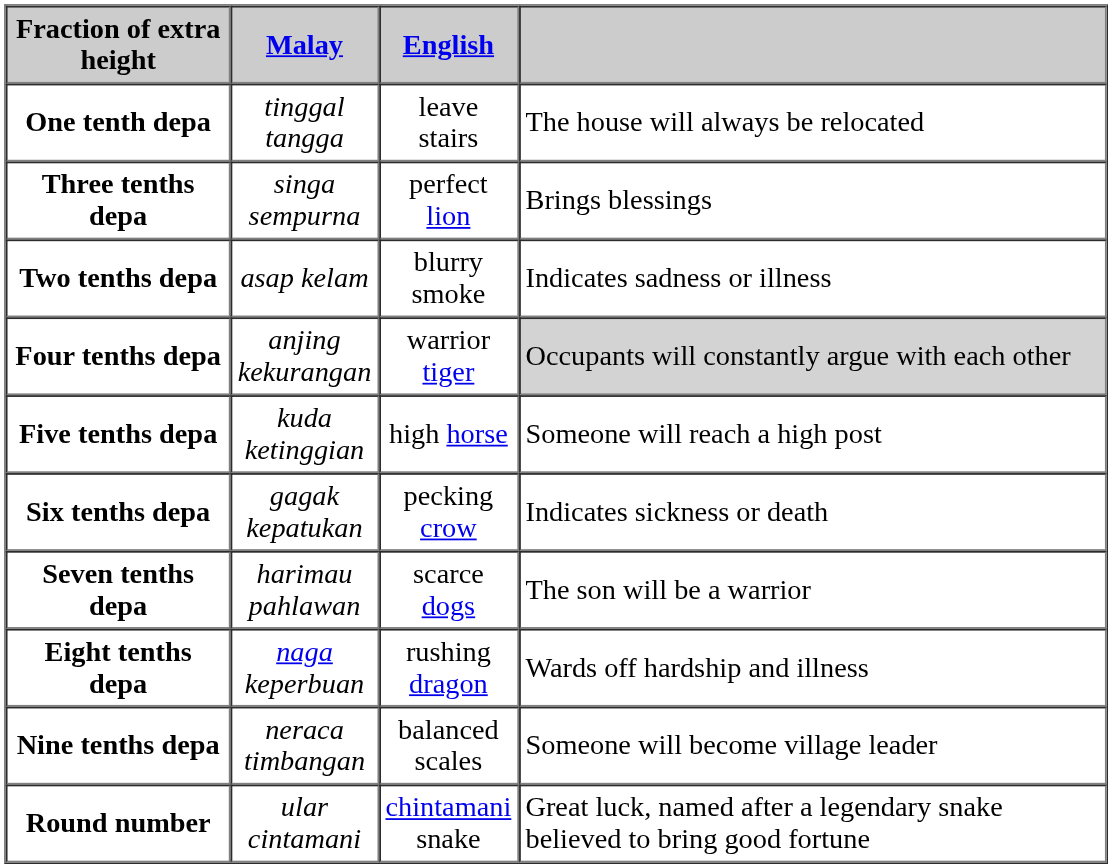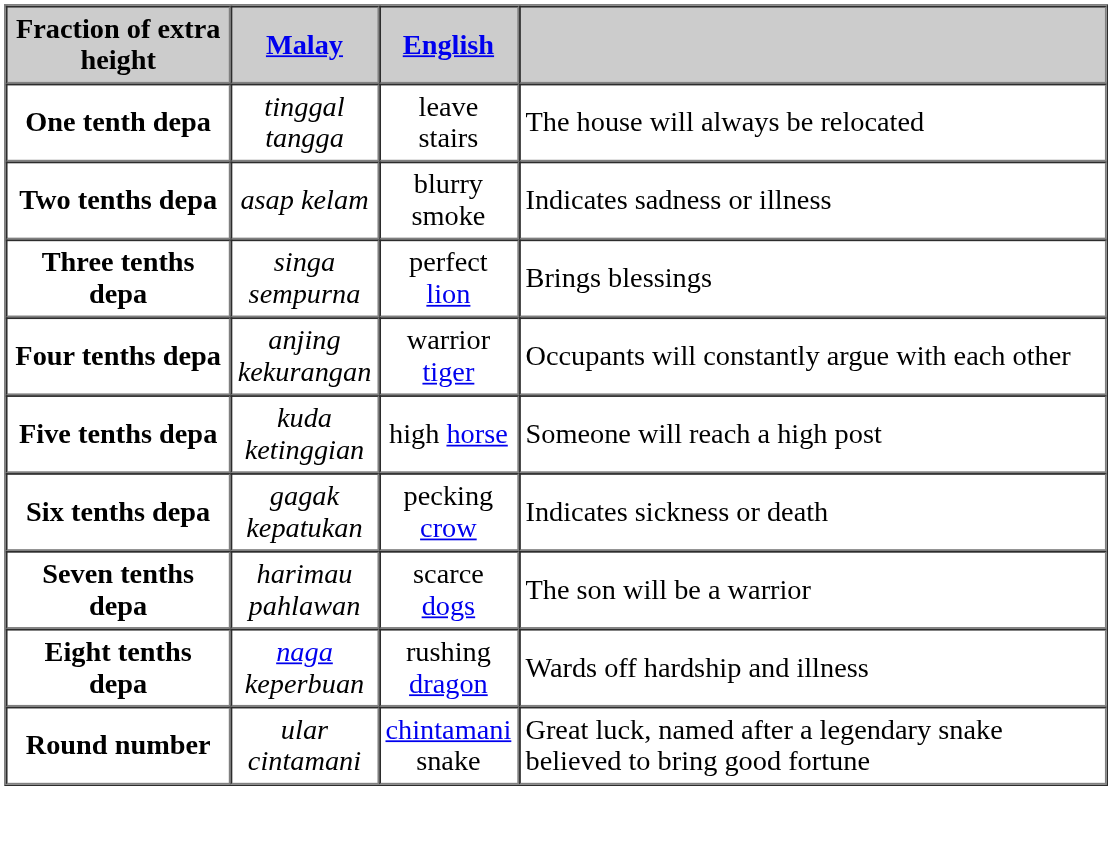rows swapped: Two tenths depa <-> Three tenths depa
Four tenths depa | column 4: lightgrey background -> no background
- row: Nine tenths depa | neraca timbangan | balanced scales | Someone will become village leader
